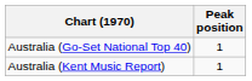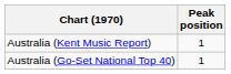rows swapped: Australia (Go-Set National Top 40) <-> Australia (Kent Music Report)
